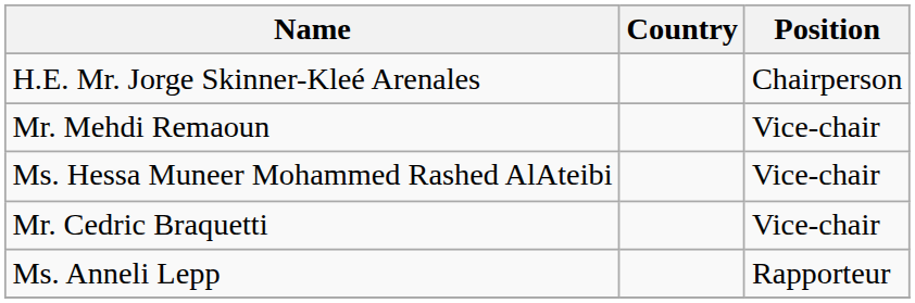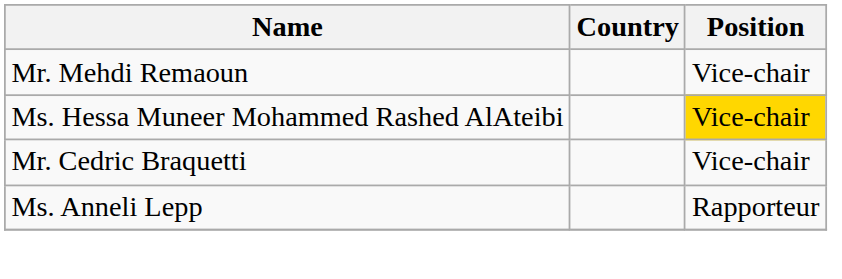- row: H.E. Mr. Jorge Skinner-Kleé Arenales | Chairperson
Ms. Hessa Muneer Mohammed Rashed AlAteibi | Position: no background -> gold background
